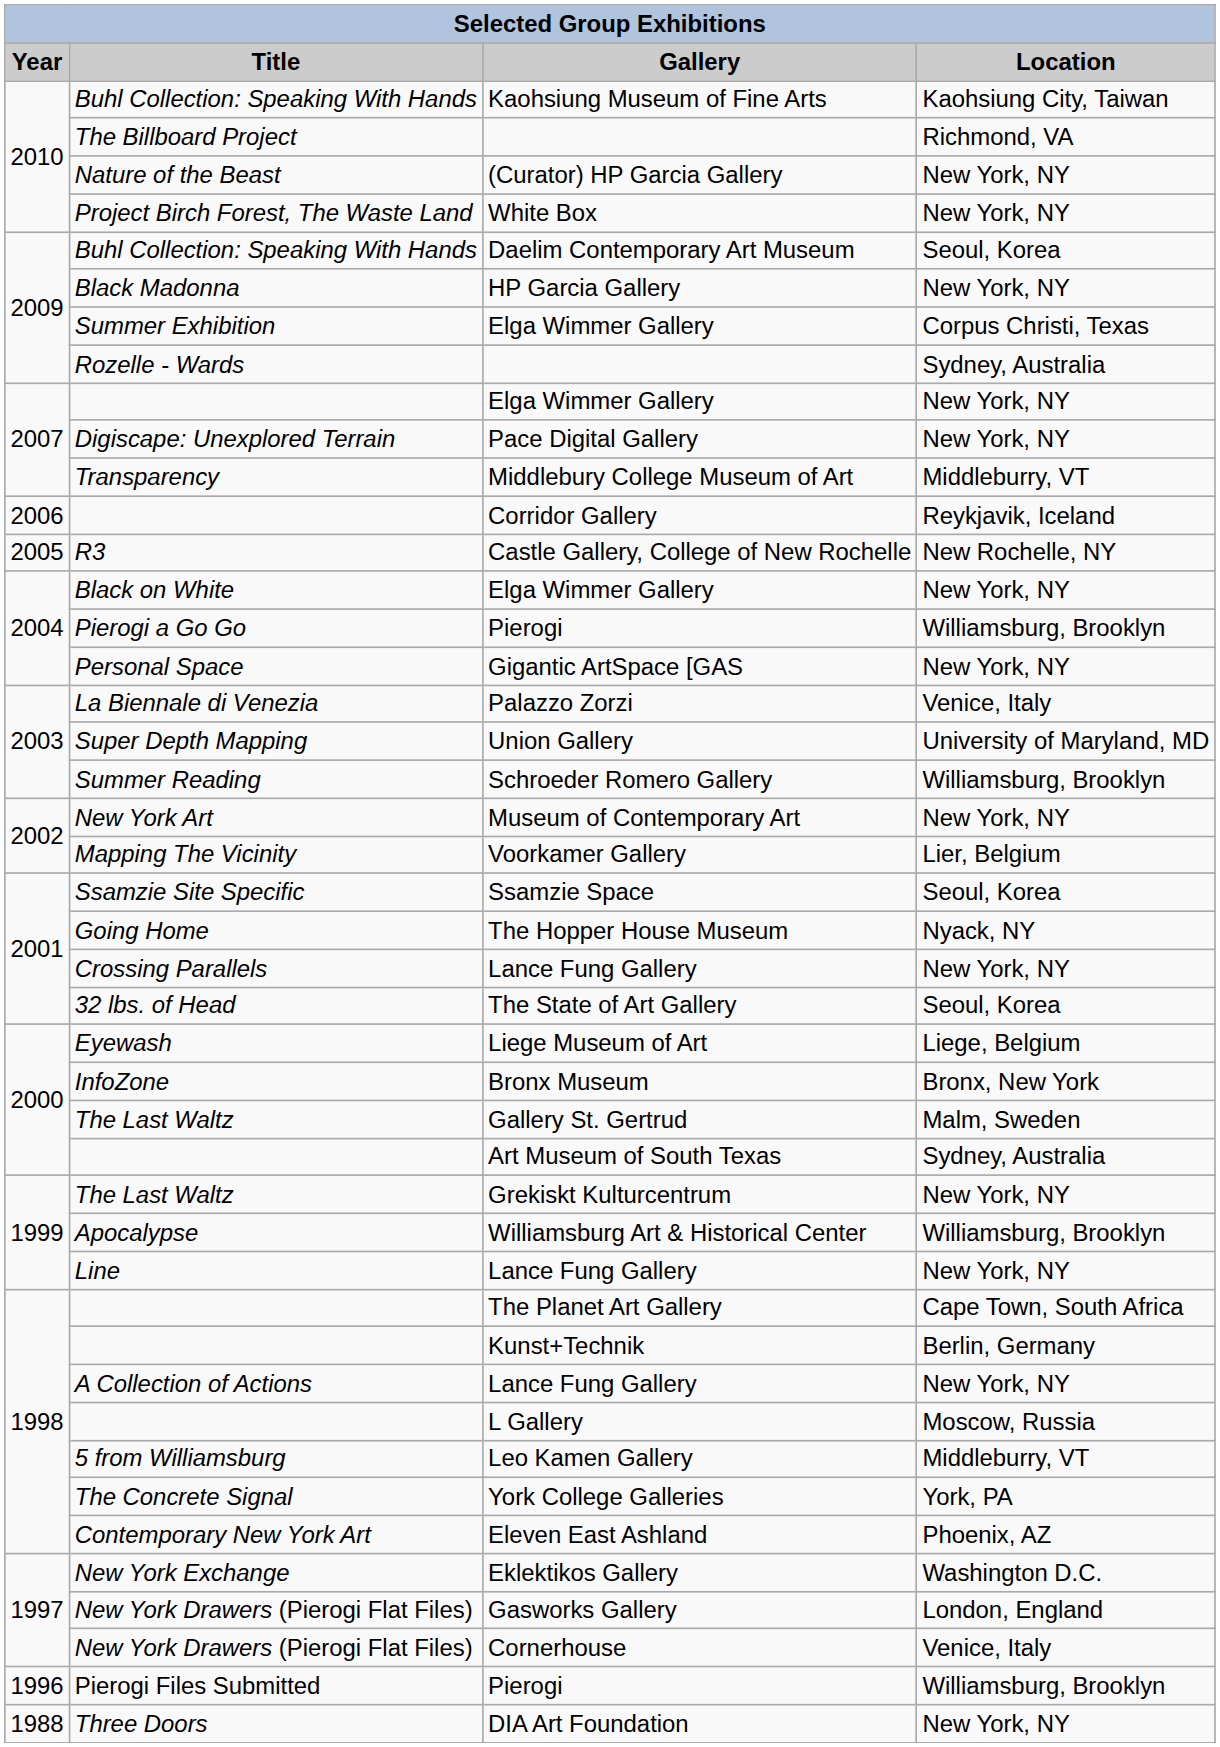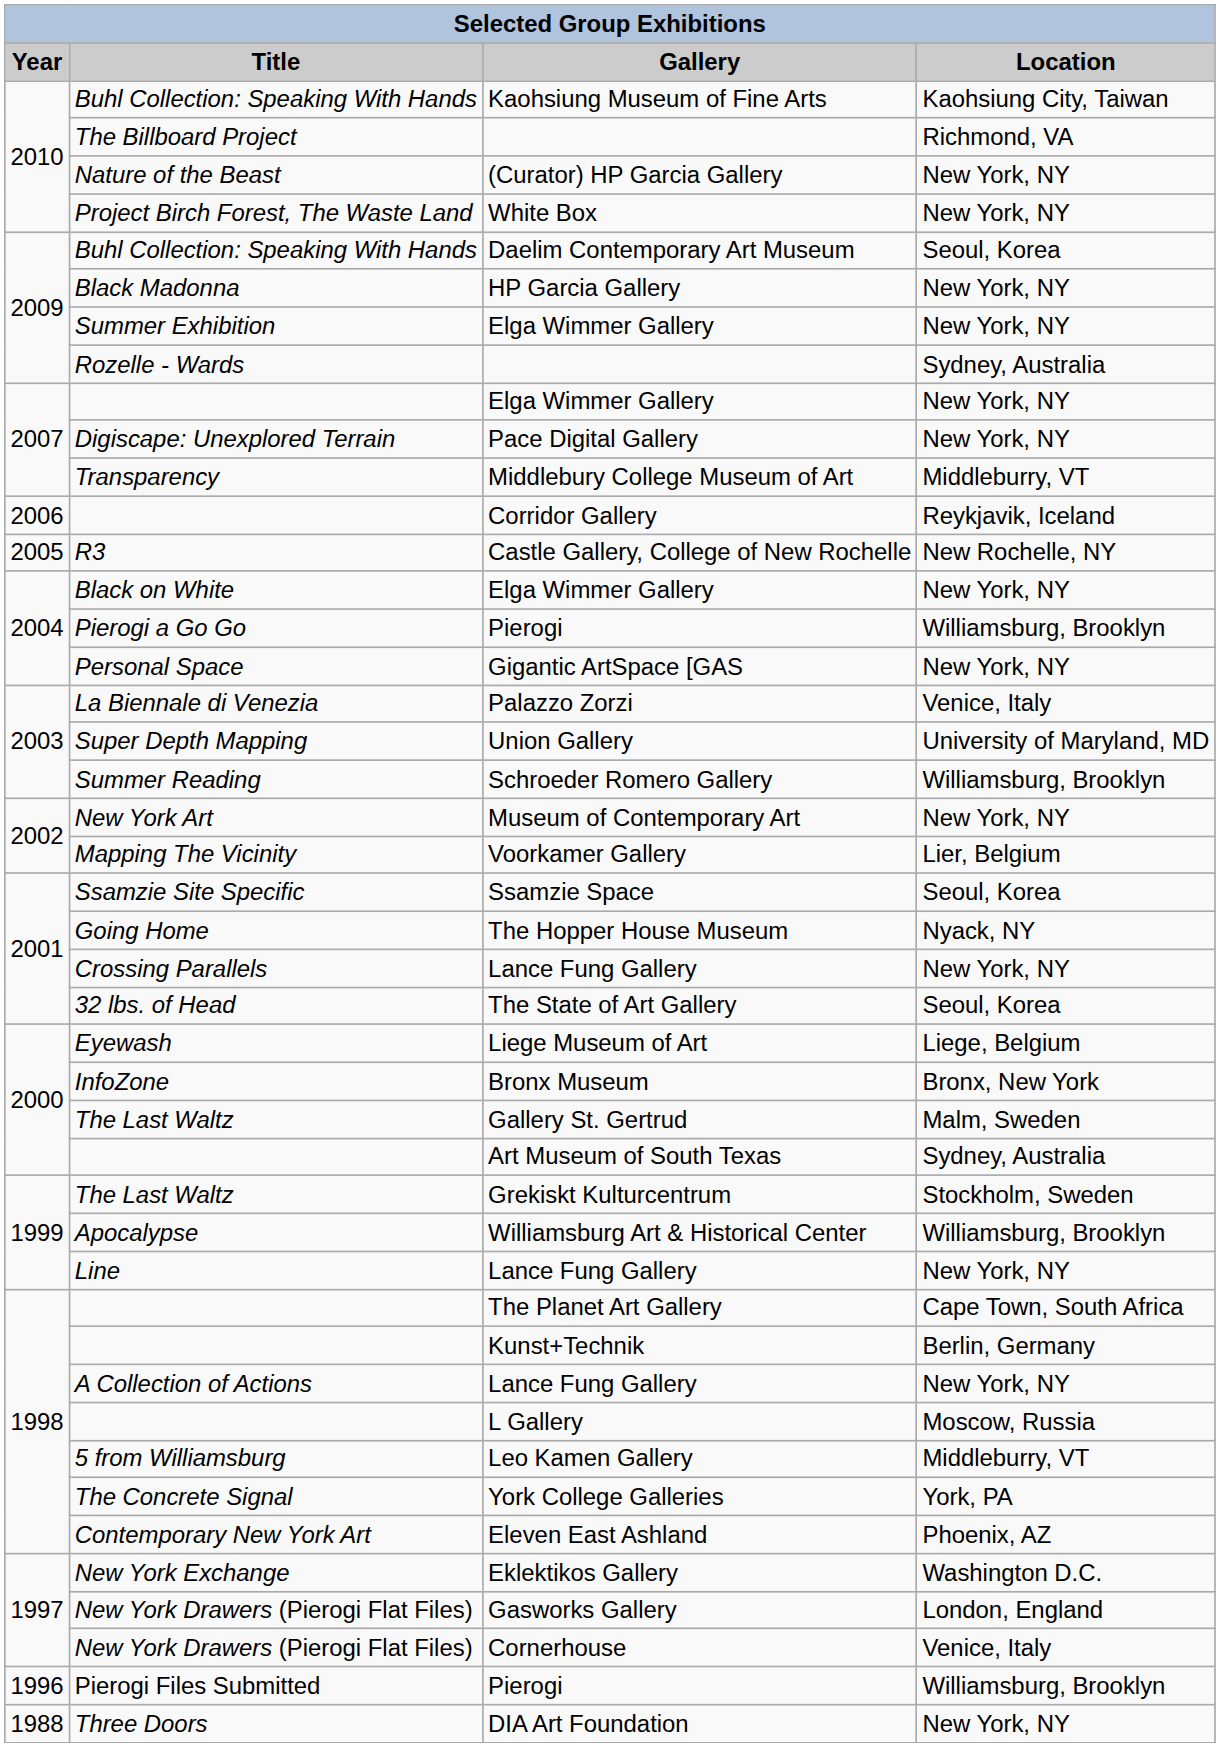Summer Exhibition / Elga Wimmer Gallery | Location: Corpus Christi, Texas -> New York, NY
Grekiskt Kulturcentrum | Location: New York, NY -> Stockholm, Sweden
